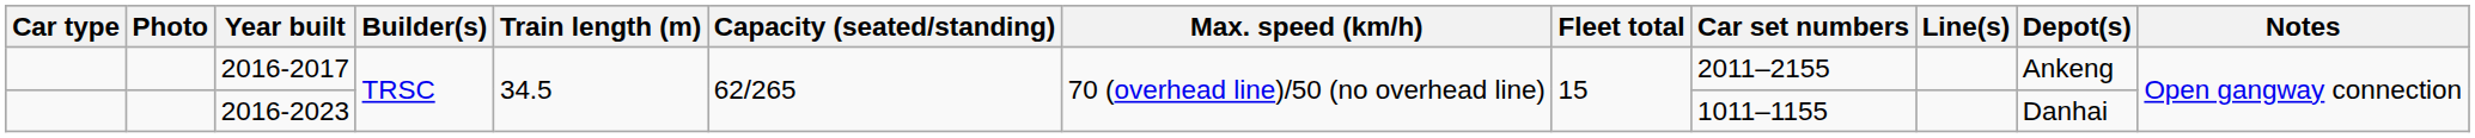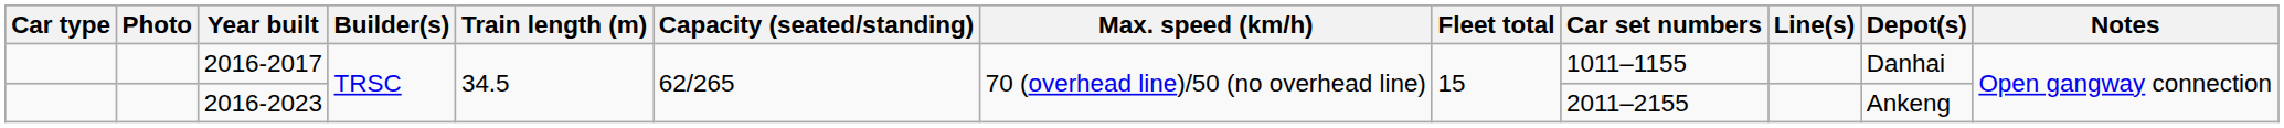2016-2017 | Car set numbers: 2011–2155 -> 1011–1155
2016-2017 | Depot(s): Ankeng -> Danhai
2016-2023 | Car set numbers: 1011–1155 -> 2011–2155
2016-2023 | Depot(s): Danhai -> Ankeng
